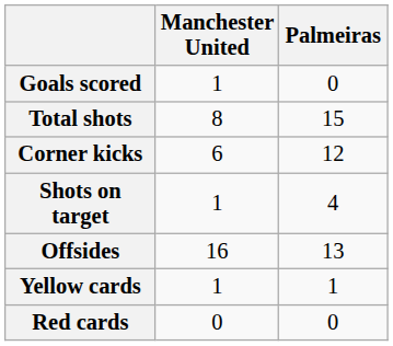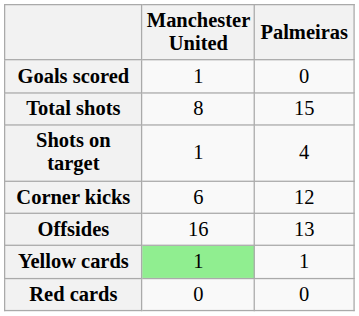rows swapped: Shots on target <-> Corner kicks
Yellow cards | Manchester United: no background -> lightgreen background
